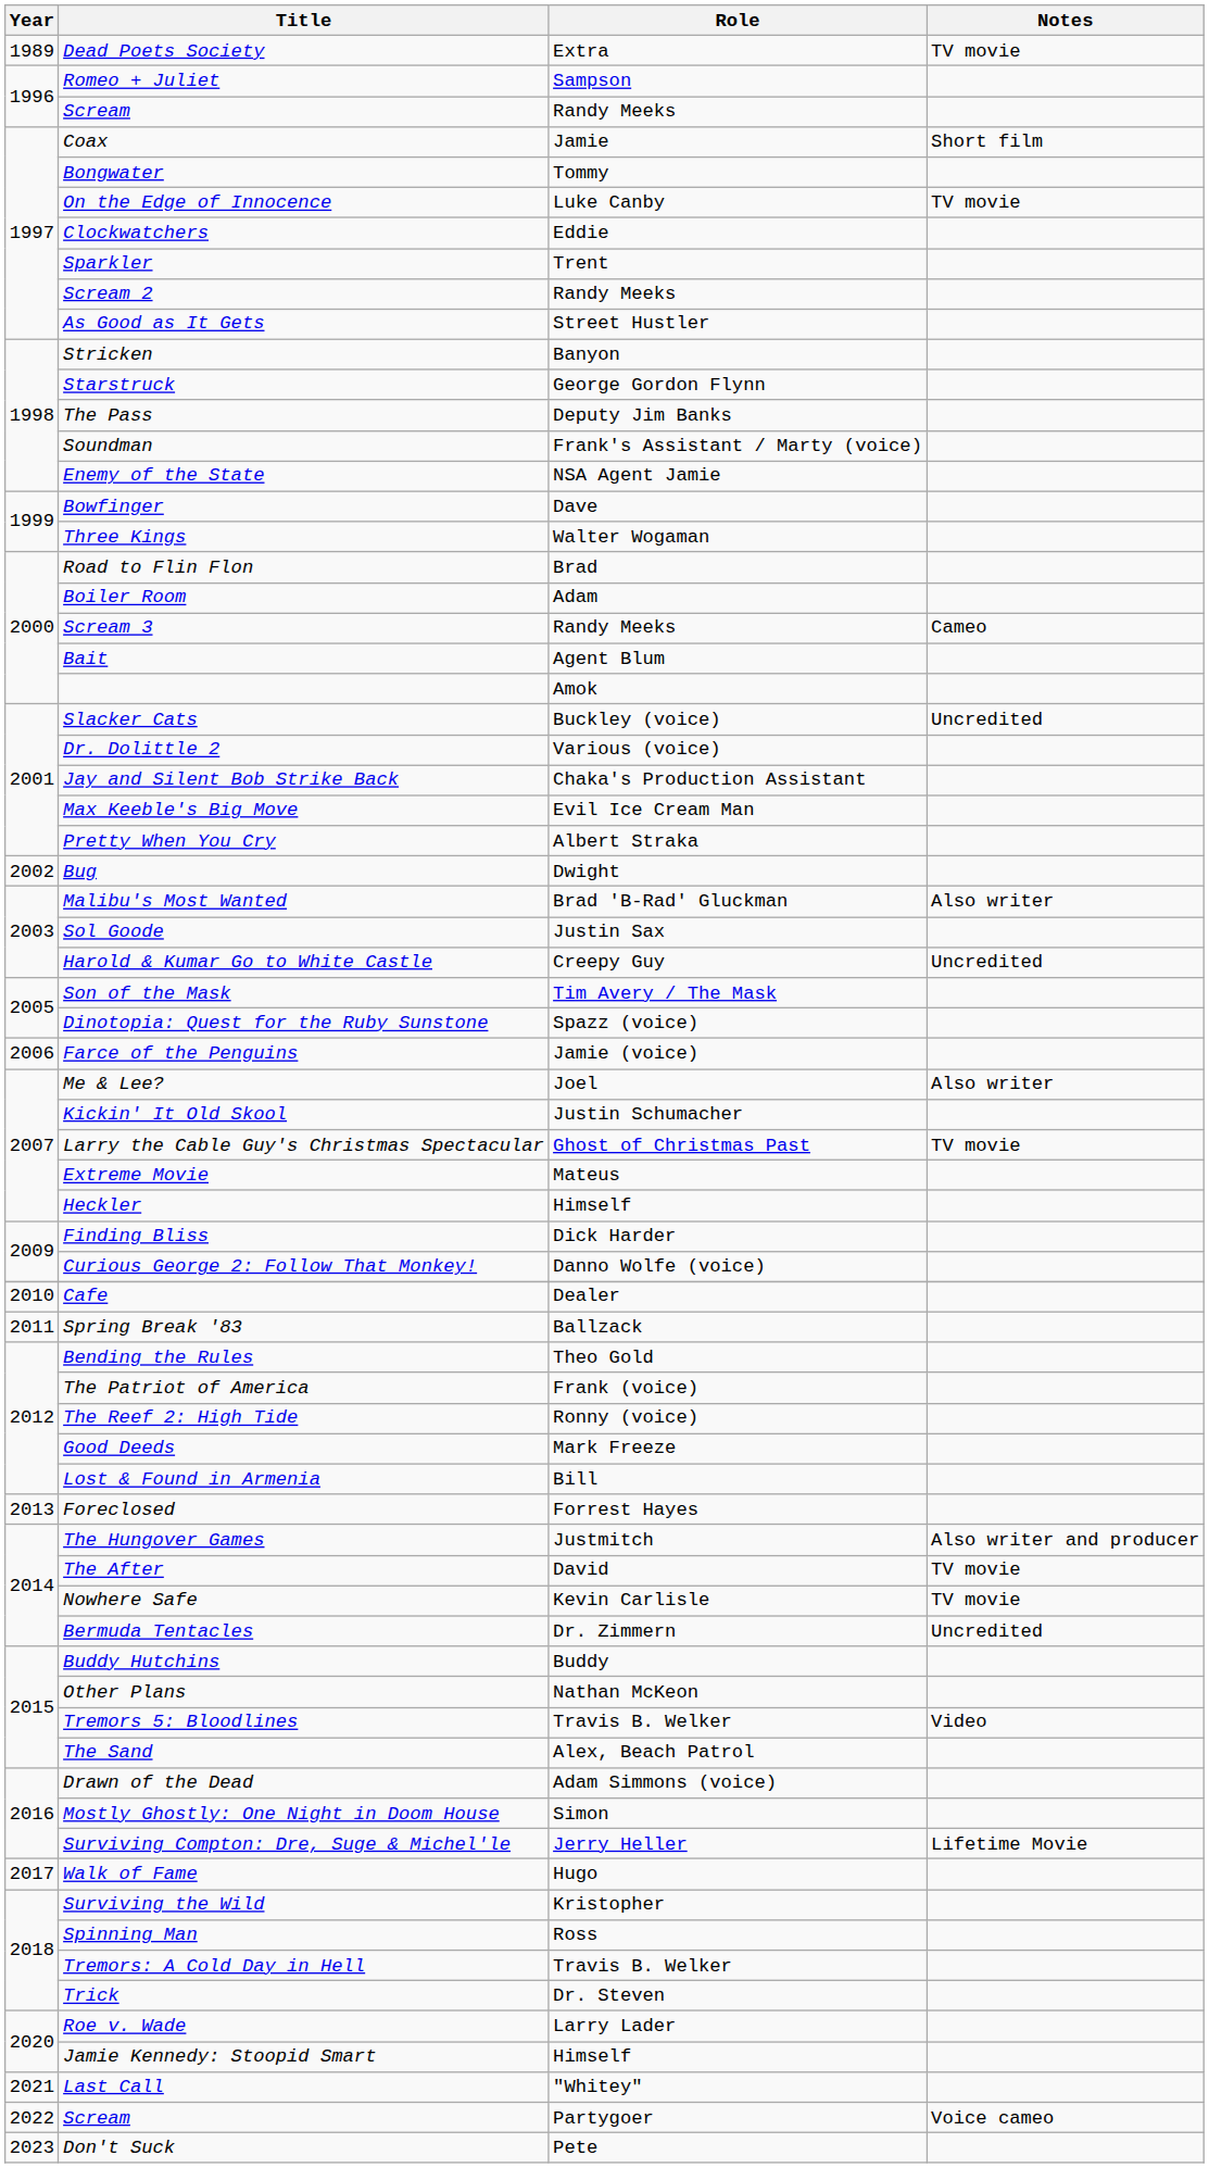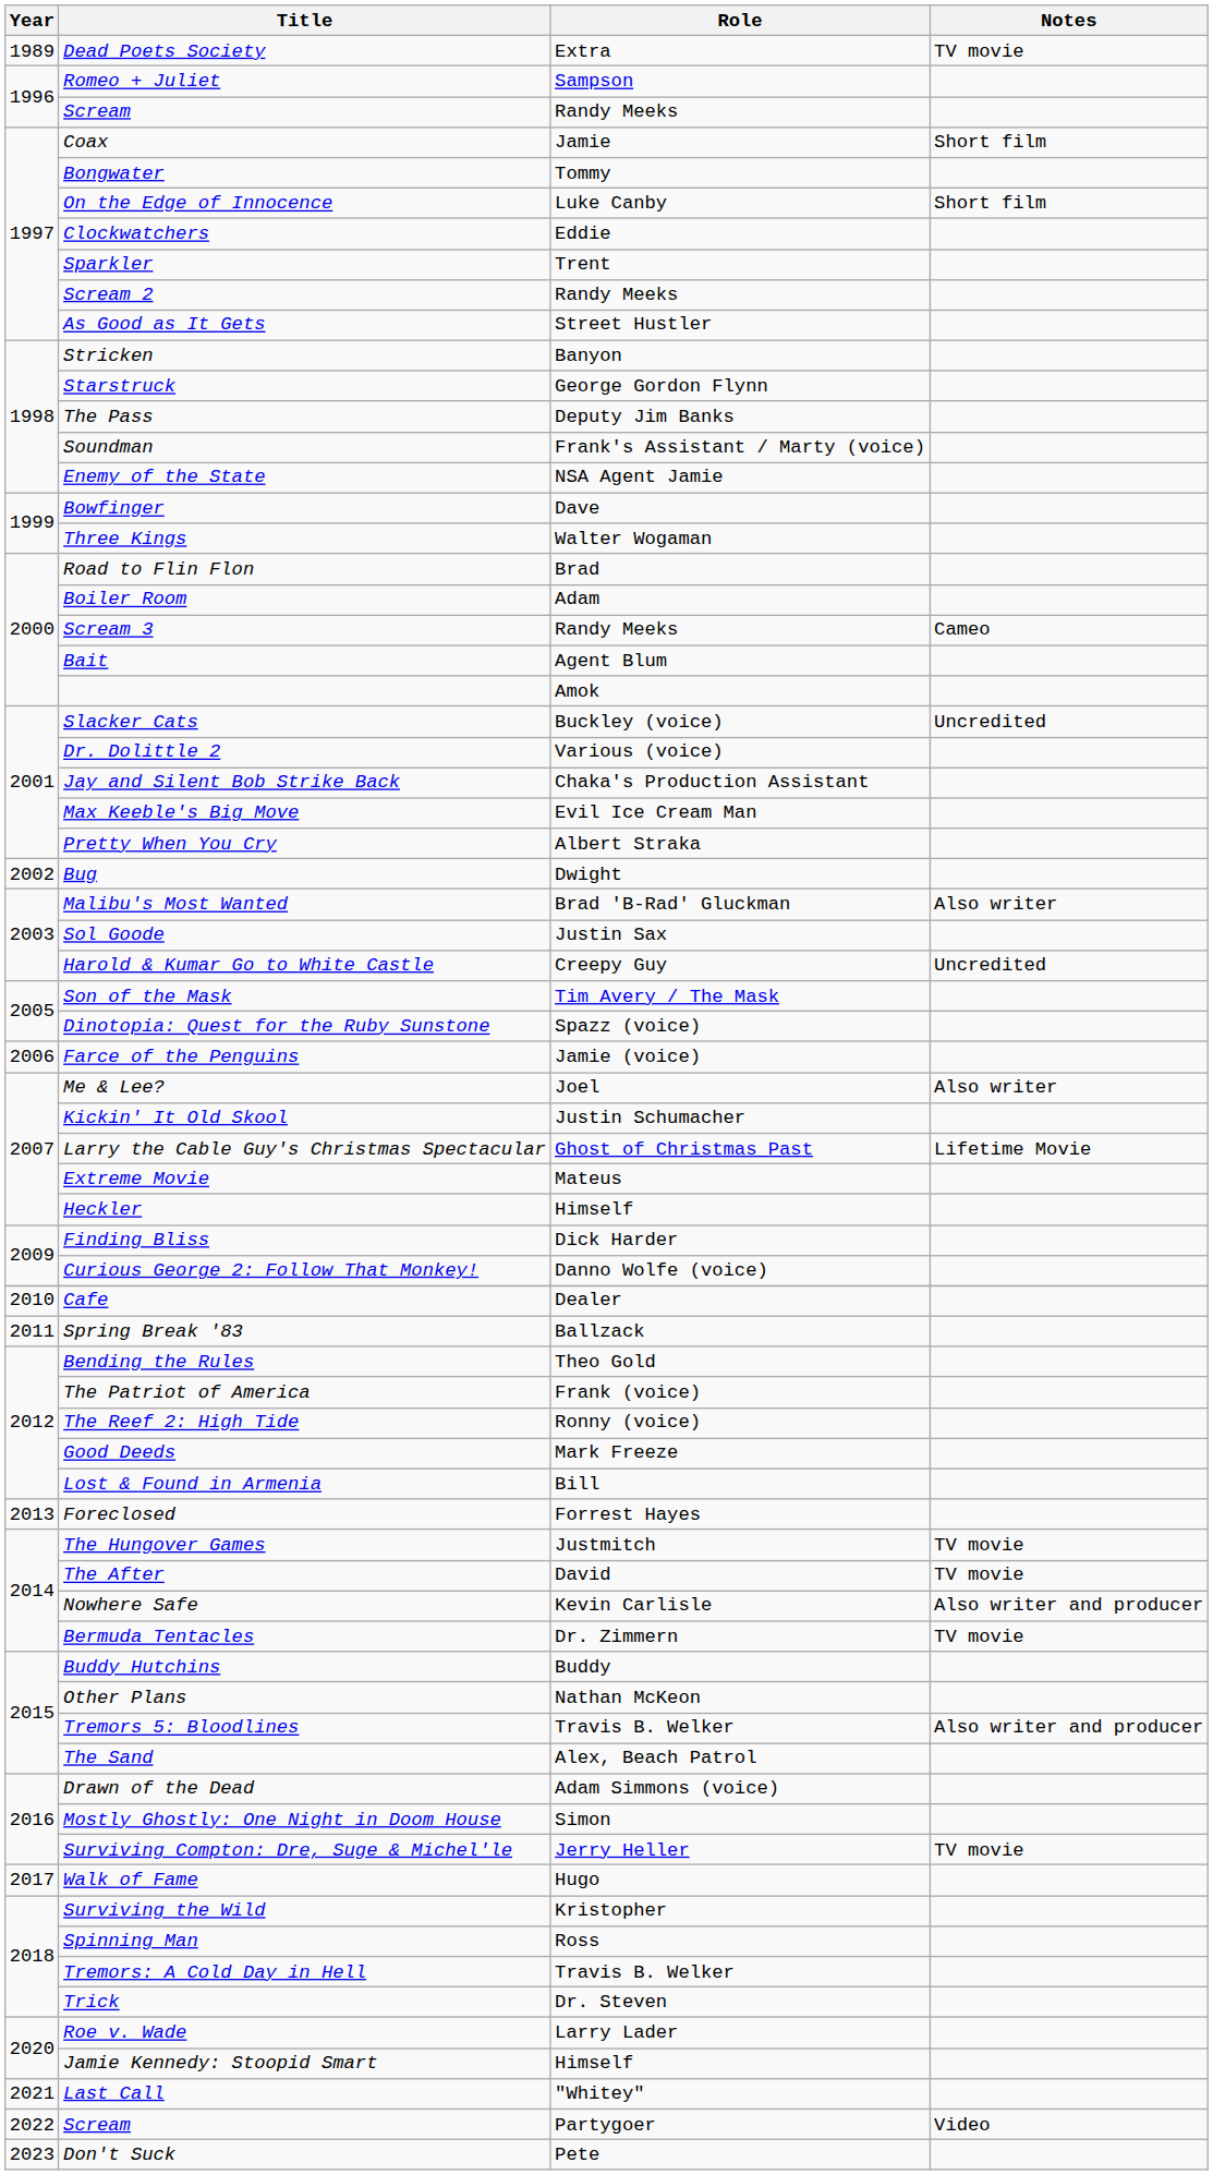On the Edge of Innocence | Notes: TV movie -> Short film
Larry the Cable Guy's Christmas Spectacular | Notes: TV movie -> Lifetime Movie
The Hungover Games | Notes: Also writer and producer -> TV movie
Nowhere Safe | Notes: TV movie -> Also writer and producer
Bermuda Tentacles | Notes: Uncredited -> TV movie
Tremors 5: Bloodlines | Notes: Video -> Also writer and producer
Surviving Compton: Dre, Suge & Michel'le | Notes: Lifetime Movie -> TV movie
Scream / Partygoer | Notes: Voice cameo -> Video
